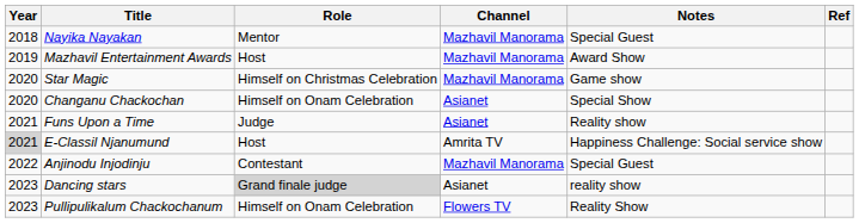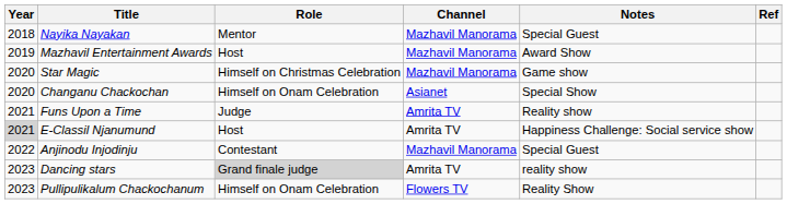Funs Upon a Time | Channel: Asianet -> Amrita TV
Dancing stars | Channel: Asianet -> Amrita TV
